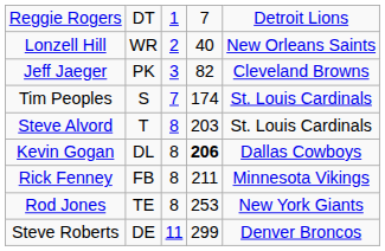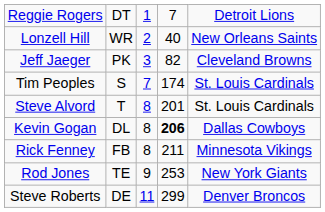Steve Alvord | column 4: 203 -> 201
Rod Jones | column 3: 8 -> 9
